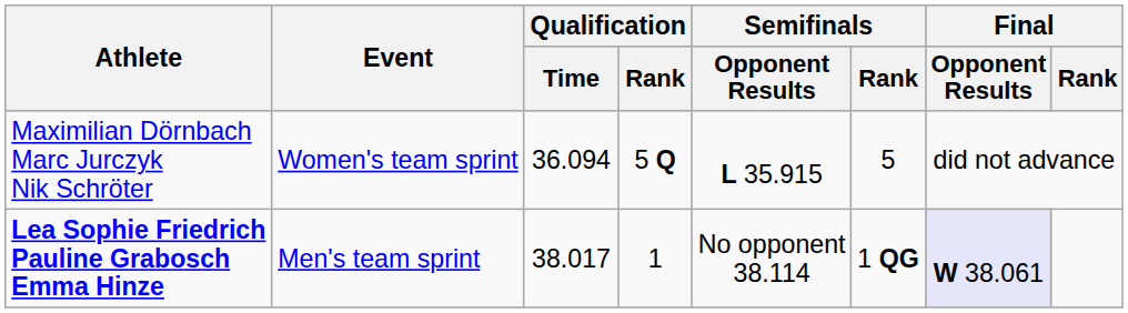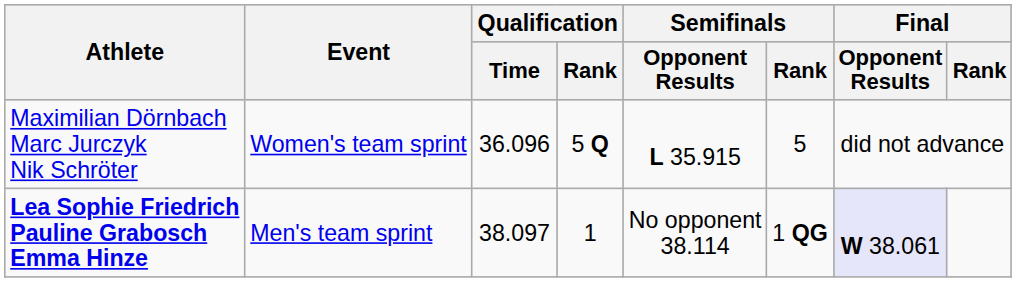Maximilian Dörnbach Marc Jurczyk Nik Schröter | Qualification / Time: 36.094 -> 36.096
Lea Sophie Friedrich Pauline Grabosch Emma Hinze | Qualification / Time: 38.017 -> 38.097
